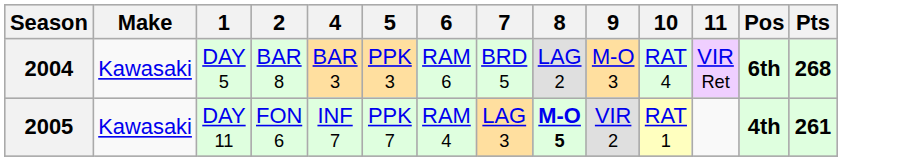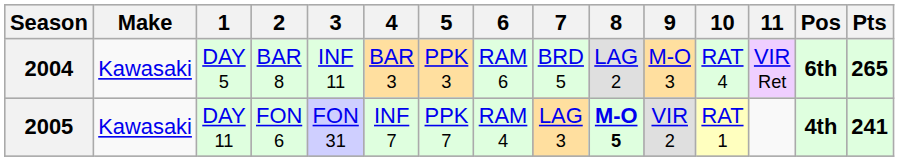+ column: 3 | INF 11 | FON 31
2004 | Pts: 268 -> 265
2005 | Pts: 261 -> 241
